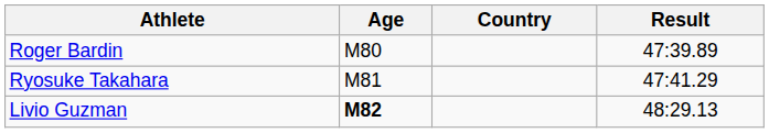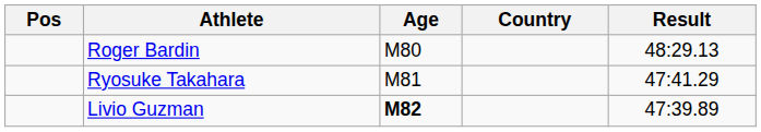+ column: Pos
Roger Bardin | Result: 47:39.89 -> 48:29.13
Livio Guzman | Result: 48:29.13 -> 47:39.89
